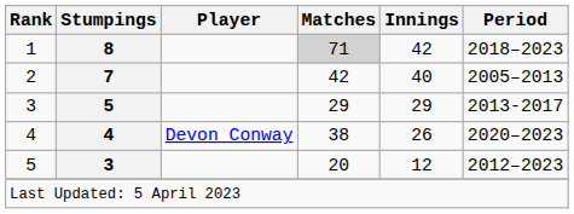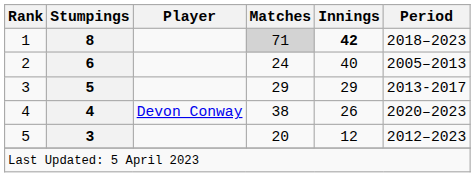1 | Innings: normal -> bold
2 | Stumpings: 7 -> 6
2 | Matches: 42 -> 24
